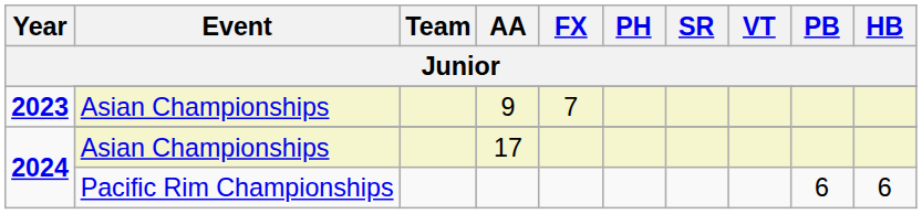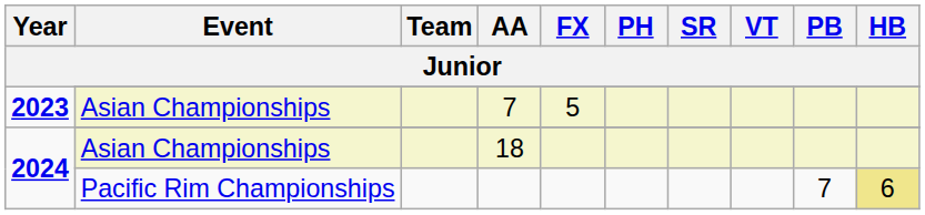2023 / Asian Championships | AA: 9 -> 7
2023 / Asian Championships | FX: 7 -> 5
2024 / Asian Championships | AA: 17 -> 18
Pacific Rim Championships | PB: 6 -> 7
Pacific Rim Championships | HB: no background -> khaki background
